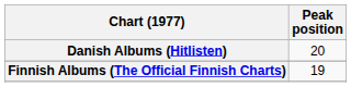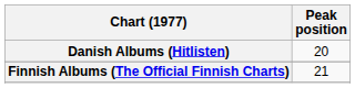Finnish Albums (The Official Finnish Charts) | Peak position: 19 -> 21
